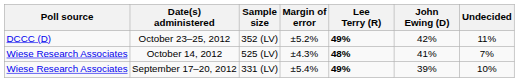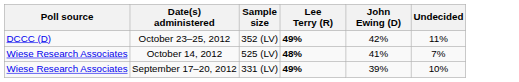- column: Margin of error | ±5.2% | ±4.3% | ±5.4%
